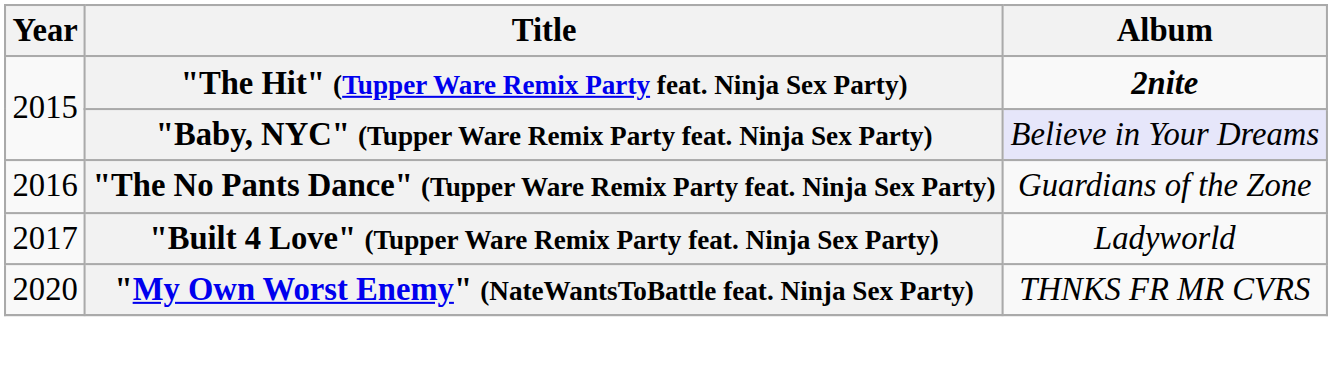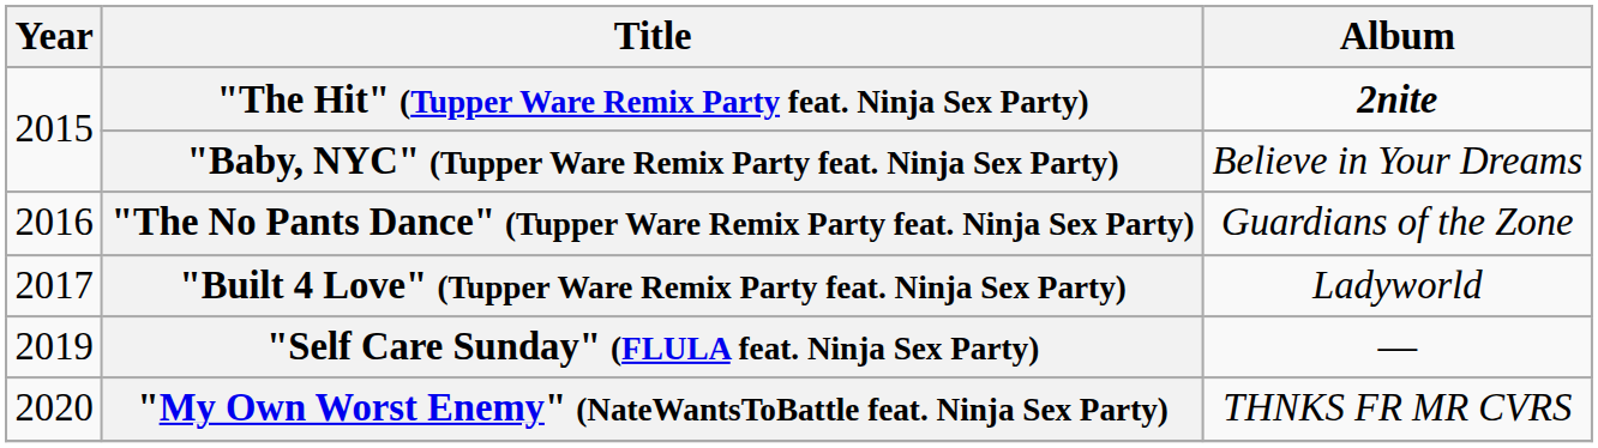"Baby, NYC" (Tupper Ware Remix Party feat. Ninja Sex Party) | Album: lavender background -> no background
+ row: 2019 | "Self Care Sunday" (FLULA feat. Ninja Sex Party) | —
